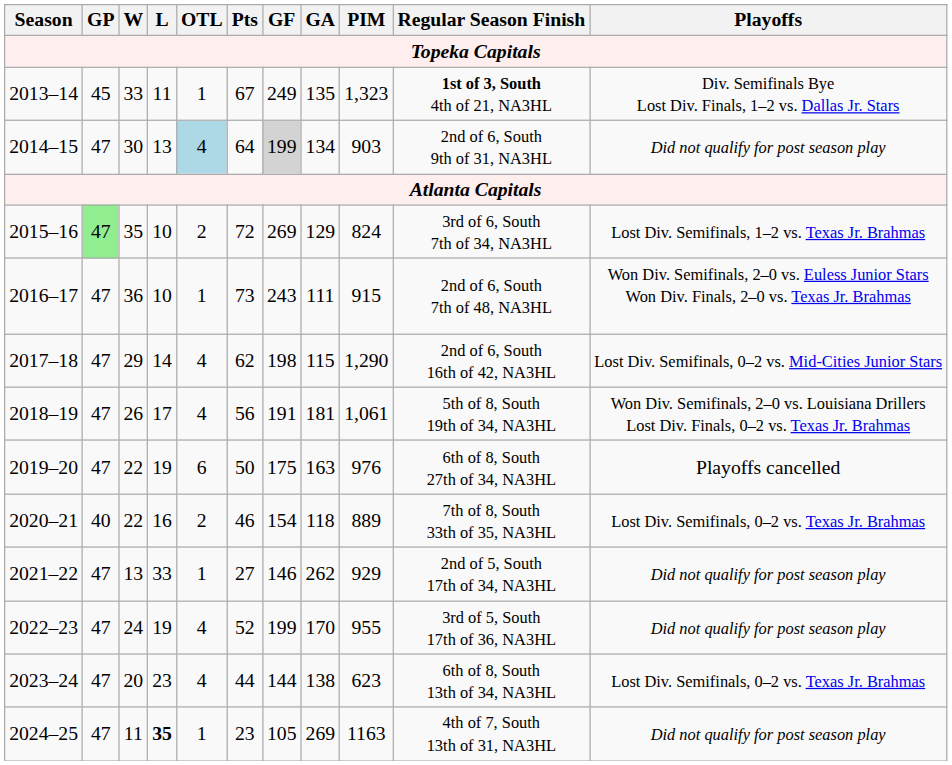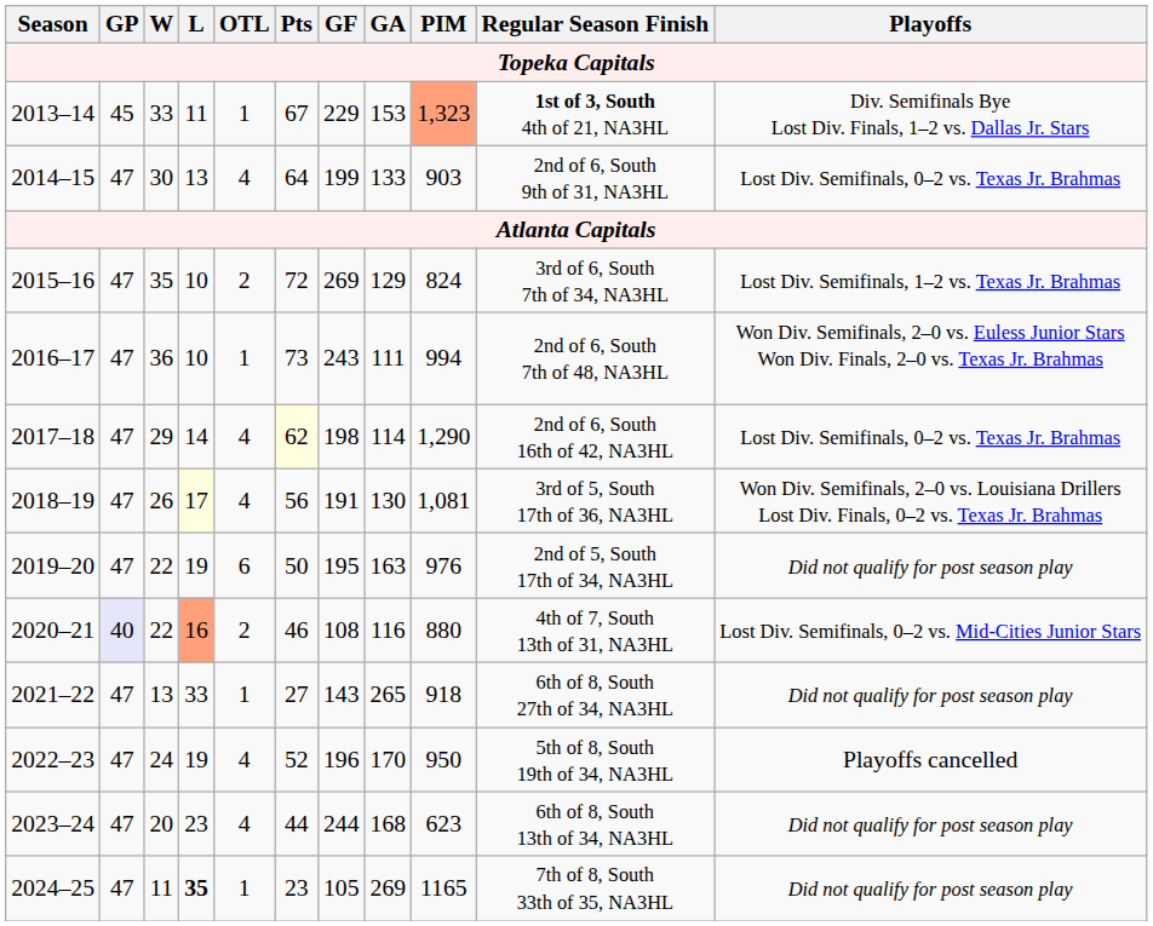2013–14 | GF: 249 -> 229
2013–14 | GA: 135 -> 153
2013–14 | PIM: no background -> lightsalmon background
2014–15 | OTL: lightblue background -> no background
2014–15 | GF: lightgrey background -> no background
2014–15 | GA: 134 -> 133
2014–15 | Playoffs: Did not qualify for post season play -> Lost Div. Semifinals, 0–2 vs. Texas Jr. Brahmas
2015–16 | GP: lightgreen background -> no background
2016–17 | PIM: 915 -> 994
2017–18 | Pts: no background -> lightyellow background
2017–18 | GA: 115 -> 114
2017–18 | Playoffs: Lost Div. Semifinals, 0–2 vs. Mid-Cities Junior Stars -> Lost Div. Semifinals, 0–2 vs. Texas Jr. Brahmas
2018–19 | L: no background -> lightyellow background
2018–19 | GA: 181 -> 130
2018–19 | PIM: 1,061 -> 1,081
2018–19 | Regular Season Finish: 5th of 8, South 19th of 34, NA3HL -> 3rd of 5, South 17th of 36, NA3HL
2019–20 | GF: 175 -> 195
2019–20 | Regular Season Finish: 6th of 8, South 27th of 34, NA3HL -> 2nd of 5, South 17th of 34, NA3HL
2019–20 | Playoffs: Playoffs cancelled -> Did not qualify for post season play
2020–21 | GP: no background -> lavender background
2020–21 | L: no background -> lightsalmon background
2020–21 | GF: 154 -> 108
2020–21 | GA: 118 -> 116
2020–21 | PIM: 889 -> 880
2020–21 | Regular Season Finish: 7th of 8, South 33th of 35, NA3HL -> 4th of 7, South 13th of 31, NA3HL
2020–21 | Playoffs: Lost Div. Semifinals, 0–2 vs. Texas Jr. Brahmas -> Lost Div. Semifinals, 0–2 vs. Mid-Cities Junior Stars
2021–22 | GF: 146 -> 143
2021–22 | GA: 262 -> 265
2021–22 | PIM: 929 -> 918
2021–22 | Regular Season Finish: 2nd of 5, South 17th of 34, NA3HL -> 6th of 8, South 27th of 34, NA3HL
2022–23 | GF: 199 -> 196
2022–23 | PIM: 955 -> 950
2022–23 | Regular Season Finish: 3rd of 5, South 17th of 36, NA3HL -> 5th of 8, South 19th of 34, NA3HL
2022–23 | Playoffs: Did not qualify for post season play -> Playoffs cancelled
2023–24 | GF: 144 -> 244
2023–24 | GA: 138 -> 168
2023–24 | Playoffs: Lost Div. Semifinals, 0–2 vs. Texas Jr. Brahmas -> Did not qualify for post season play
2024–25 | PIM: 1163 -> 1165
2024–25 | Regular Season Finish: 4th of 7, South 13th of 31, NA3HL -> 7th of 8, South 33th of 35, NA3HL
